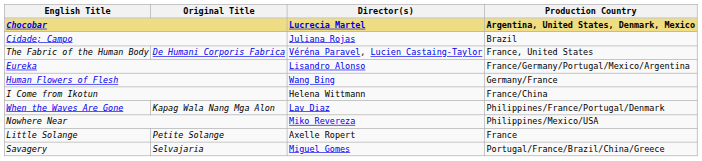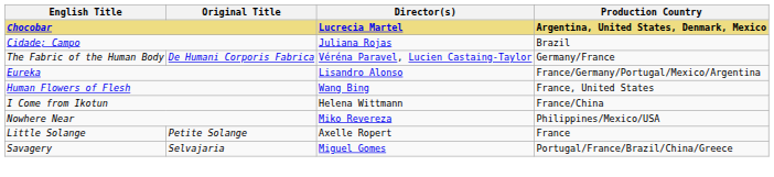The Fabric of the Human Body | Production Country: France, United States -> Germany/France
Human Flowers of Flesh | Production Country: Germany/France -> France, United States
- row: When the Waves Are Gone | Kapag Wala Nang Mga Alon | Lav Diaz | Philippines/France/Portugal/Denmark
